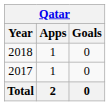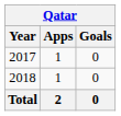rows swapped: 2017 <-> 2018
